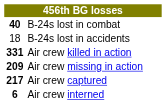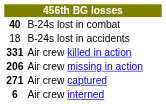Air crew missing in action | column 1: 209 -> 206
Air crew captured | column 1: 217 -> 271
